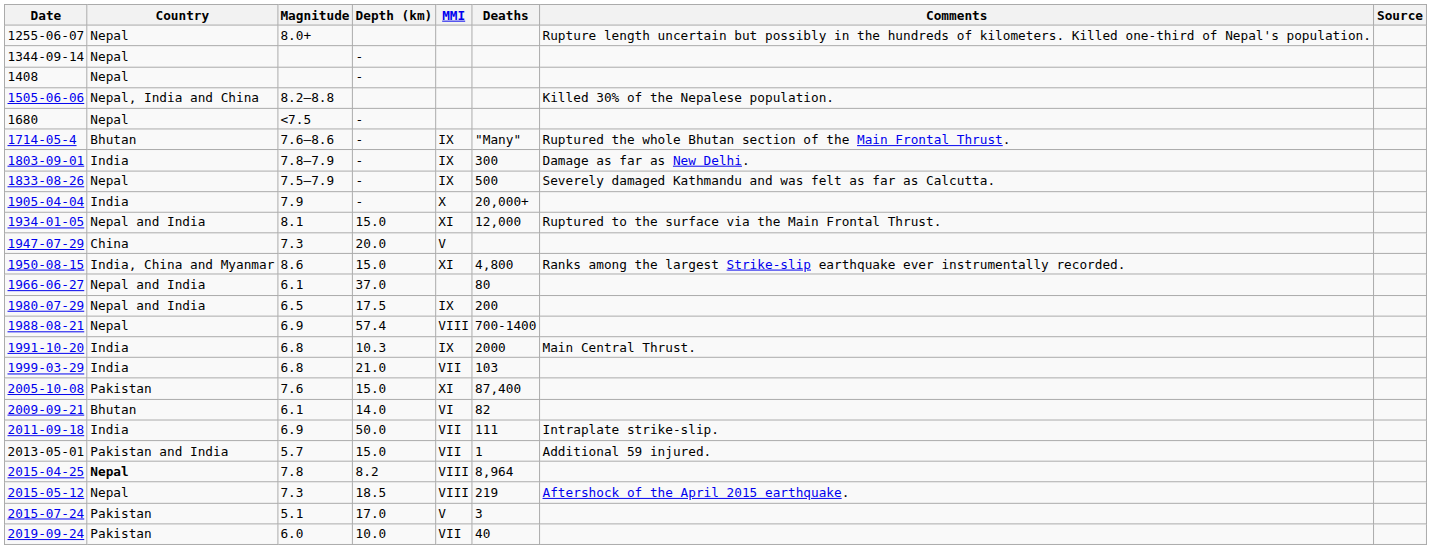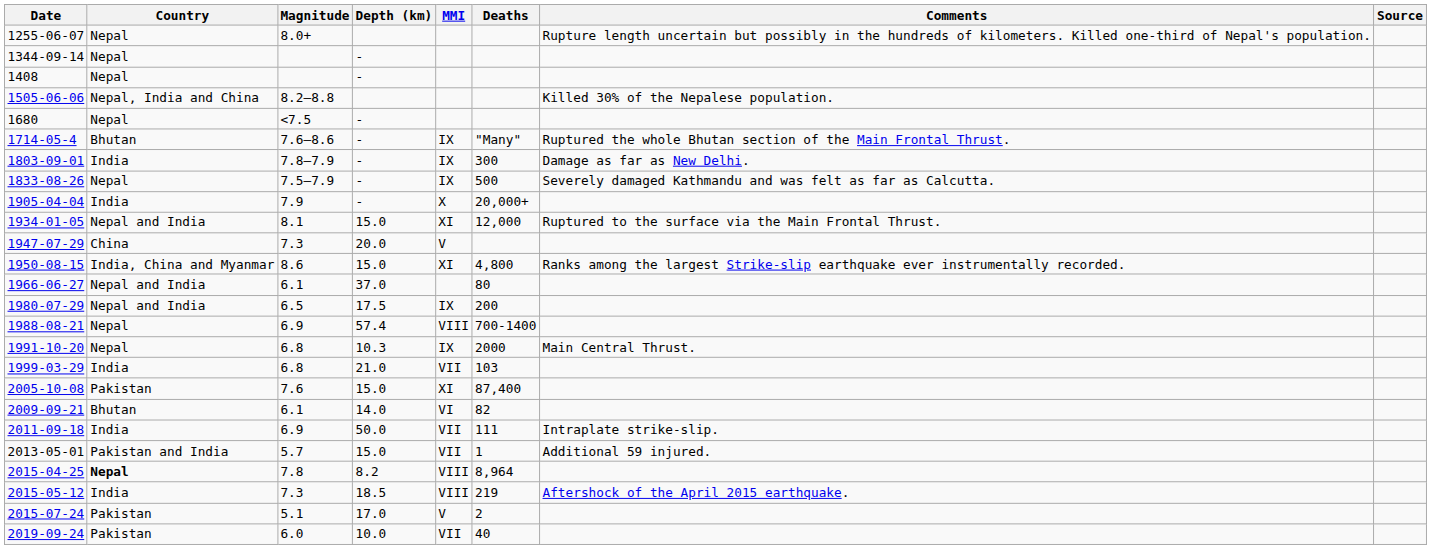1991-10-20 | Country: India -> Nepal
2015-05-12 | Country: Nepal -> India
2015-07-24 | Deaths: 3 -> 2
